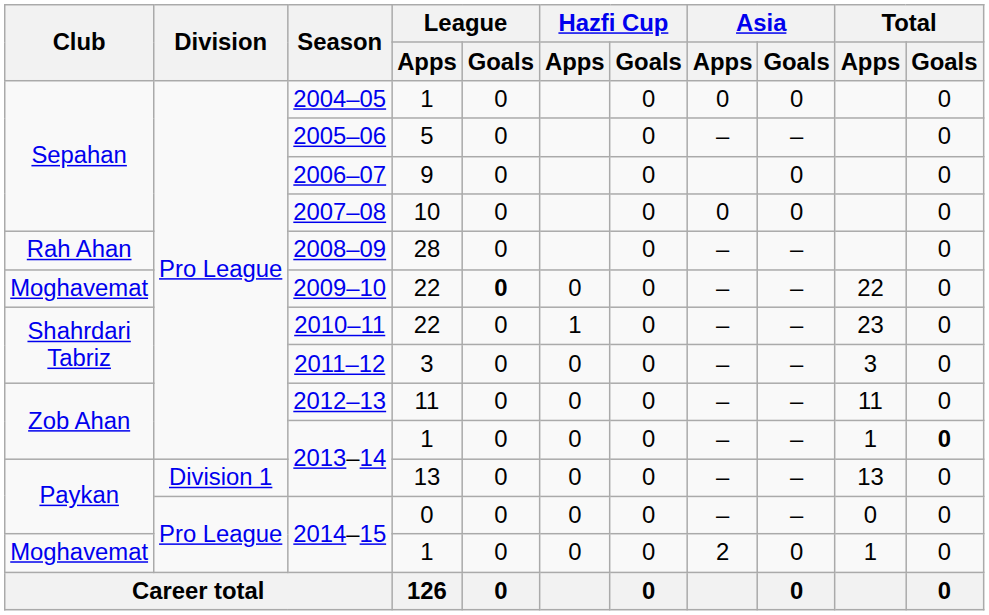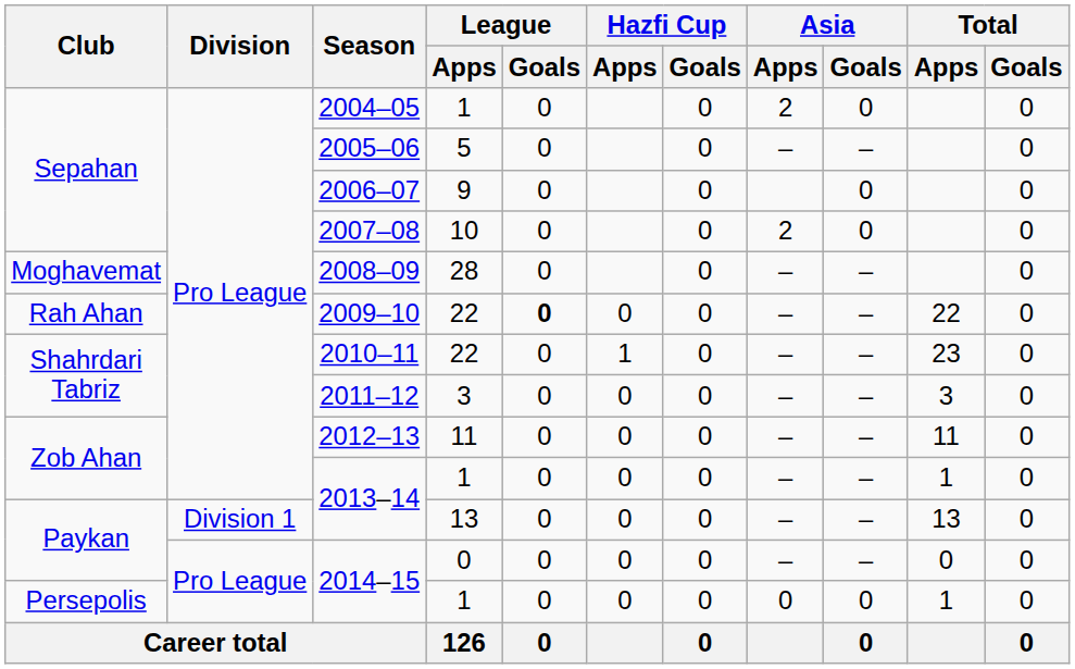2004–05 | Asia / Apps: 0 -> 2
2007–08 | Asia / Apps: 0 -> 2
2008–09 | Club: Rah Ahan -> Moghavemat
2009–10 | Club: Moghavemat -> Rah Ahan
2013–14 / 1 | Total / Goals: bold -> normal
2014–15 / 1 | Club: Moghavemat -> Persepolis
2014–15 / 1 | Asia / Apps: 2 -> 0
